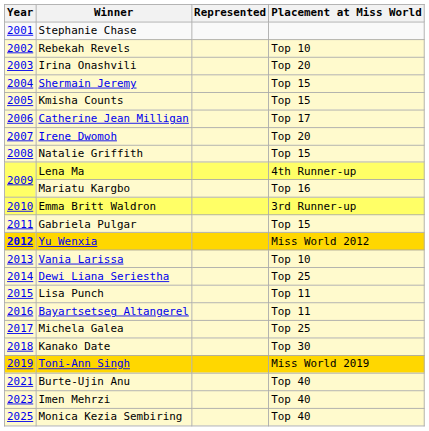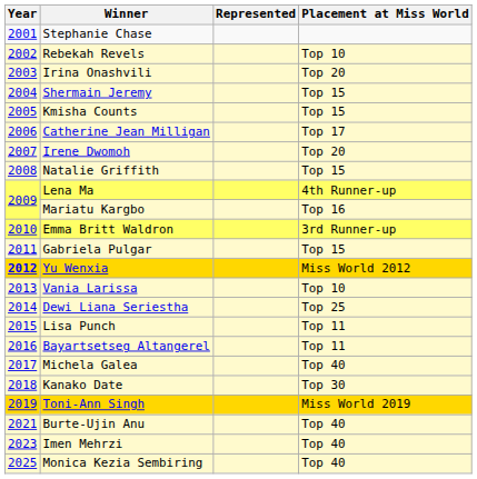Michela Galea | Placement at Miss World: Top 25 -> Top 40
